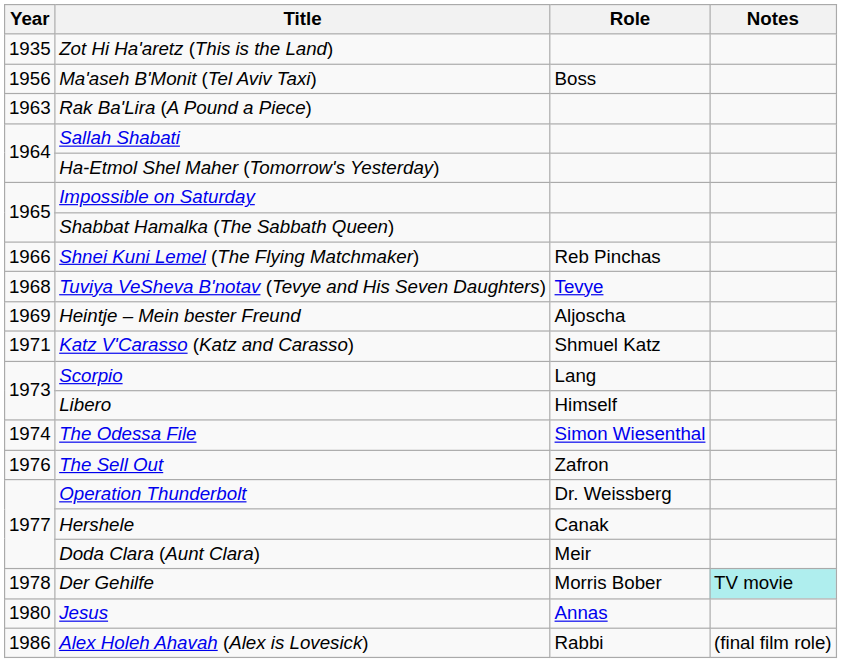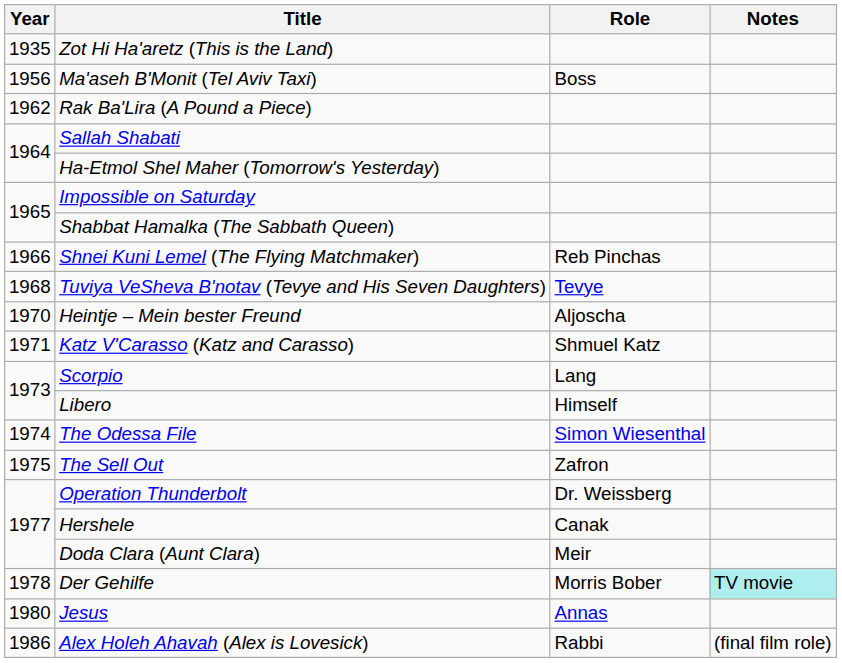Rak Ba'Lira (A Pound a Piece) | Year: 1963 -> 1962
Heintje – Mein bester Freund | Year: 1969 -> 1970
The Sell Out | Year: 1976 -> 1975
